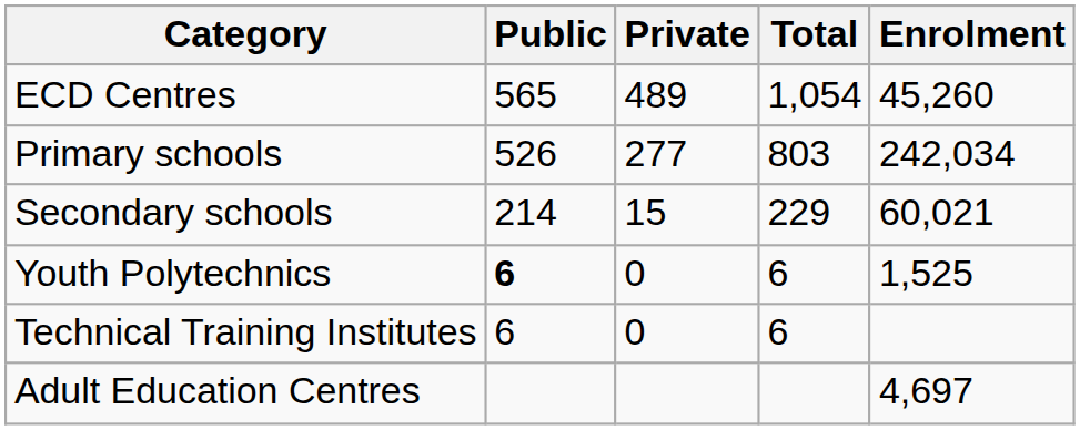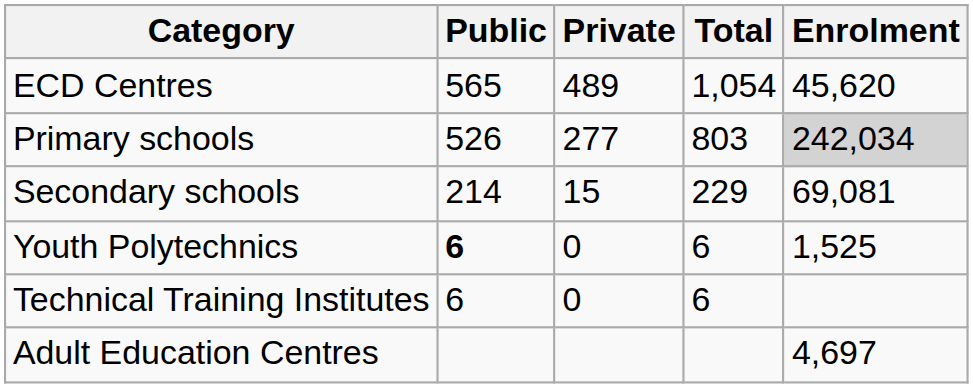ECD Centres | Enrolment: 45,260 -> 45,620
Primary schools | Enrolment: no background -> lightgrey background
Secondary schools | Enrolment: 60,021 -> 69,081
